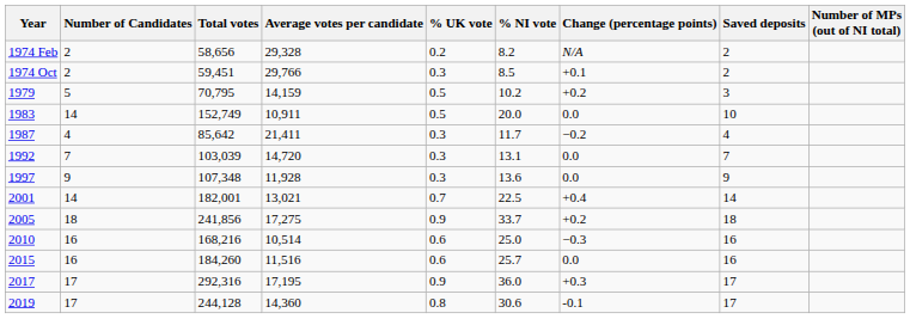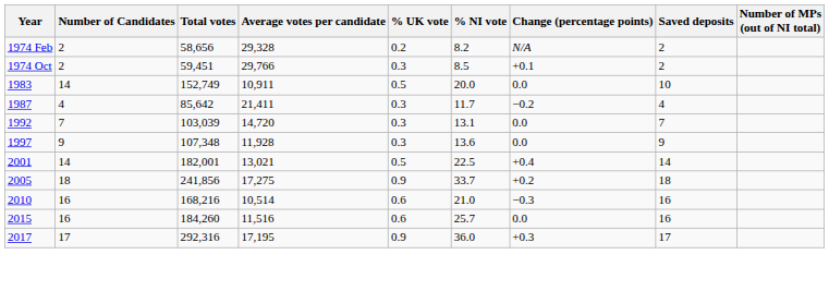- row: 1979 | 5 | 70,795 | 14,159 | 0.5 | 10.2 | +0.2 | 3
2001 | % UK vote: 0.7 -> 0.5
2010 | % NI vote: 25.0 -> 21.0
- row: 2019 | 17 | 244,128 | 14,360 | 0.8 | 30.6 | -0.1 | 17
